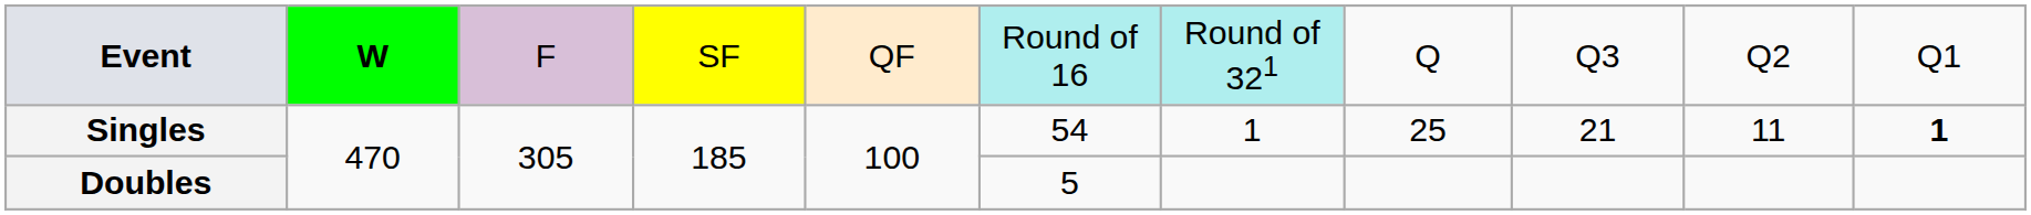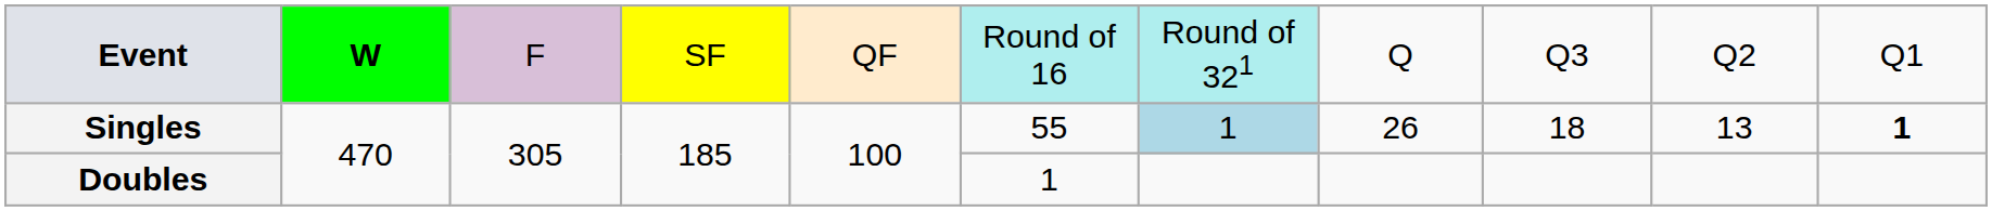Singles | column 6: 54 -> 55
Singles | column 7: no background -> lightblue background
Singles | column 8: 25 -> 26
Singles | column 9: 21 -> 18
Singles | column 10: 11 -> 13
Doubles | column 6: 5 -> 1
